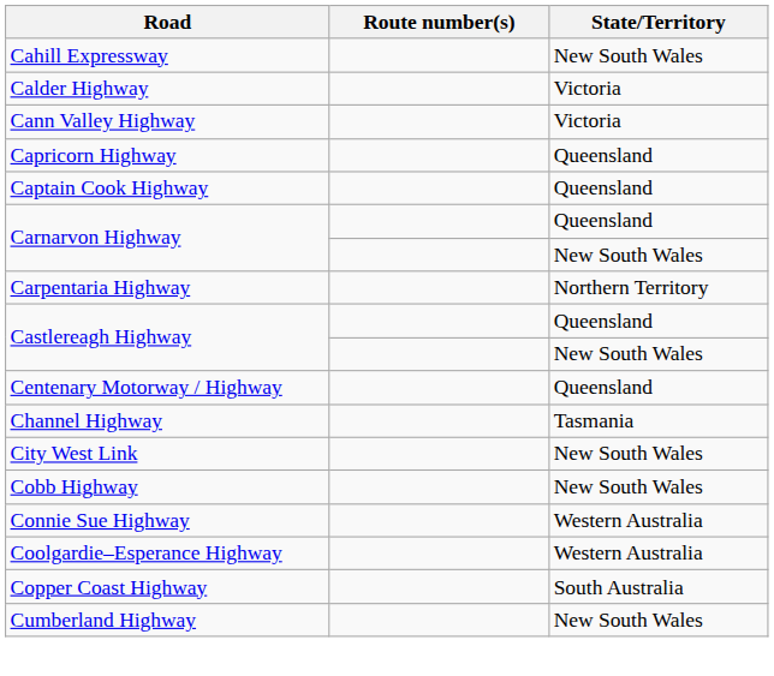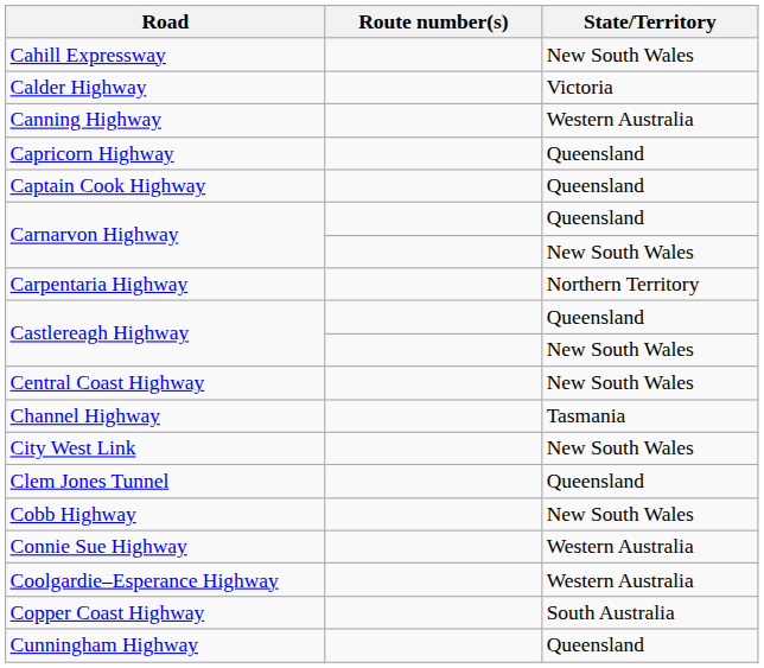- row: Cann Valley Highway | Victoria
+ row: Canning Highway | Western Australia
- row: Centenary Motorway / Highway | Queensland
+ row: Central Coast Highway | New South Wales
+ row: Clem Jones Tunnel | Queensland
- row: Cumberland Highway | New South Wales
+ row: Cunningham Highway | Queensland
